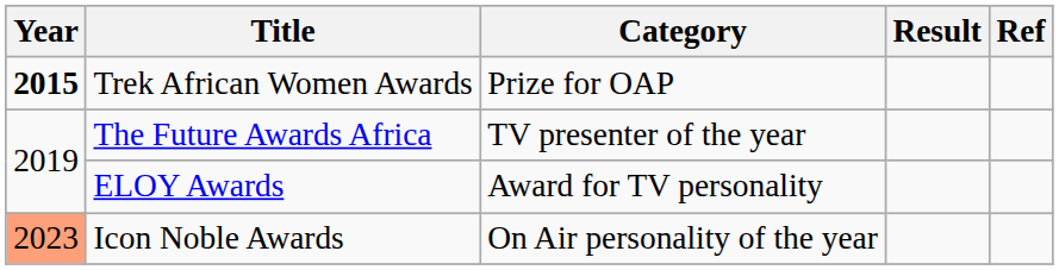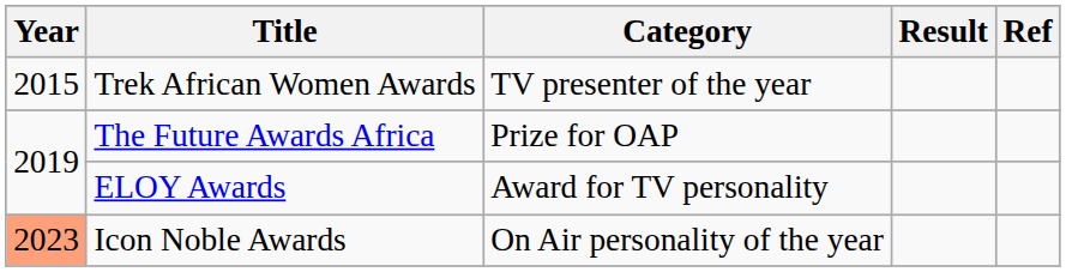Trek African Women Awards | Year: bold -> normal
Trek African Women Awards | Category: Prize for OAP -> TV presenter of the year
The Future Awards Africa | Category: TV presenter of the year -> Prize for OAP
